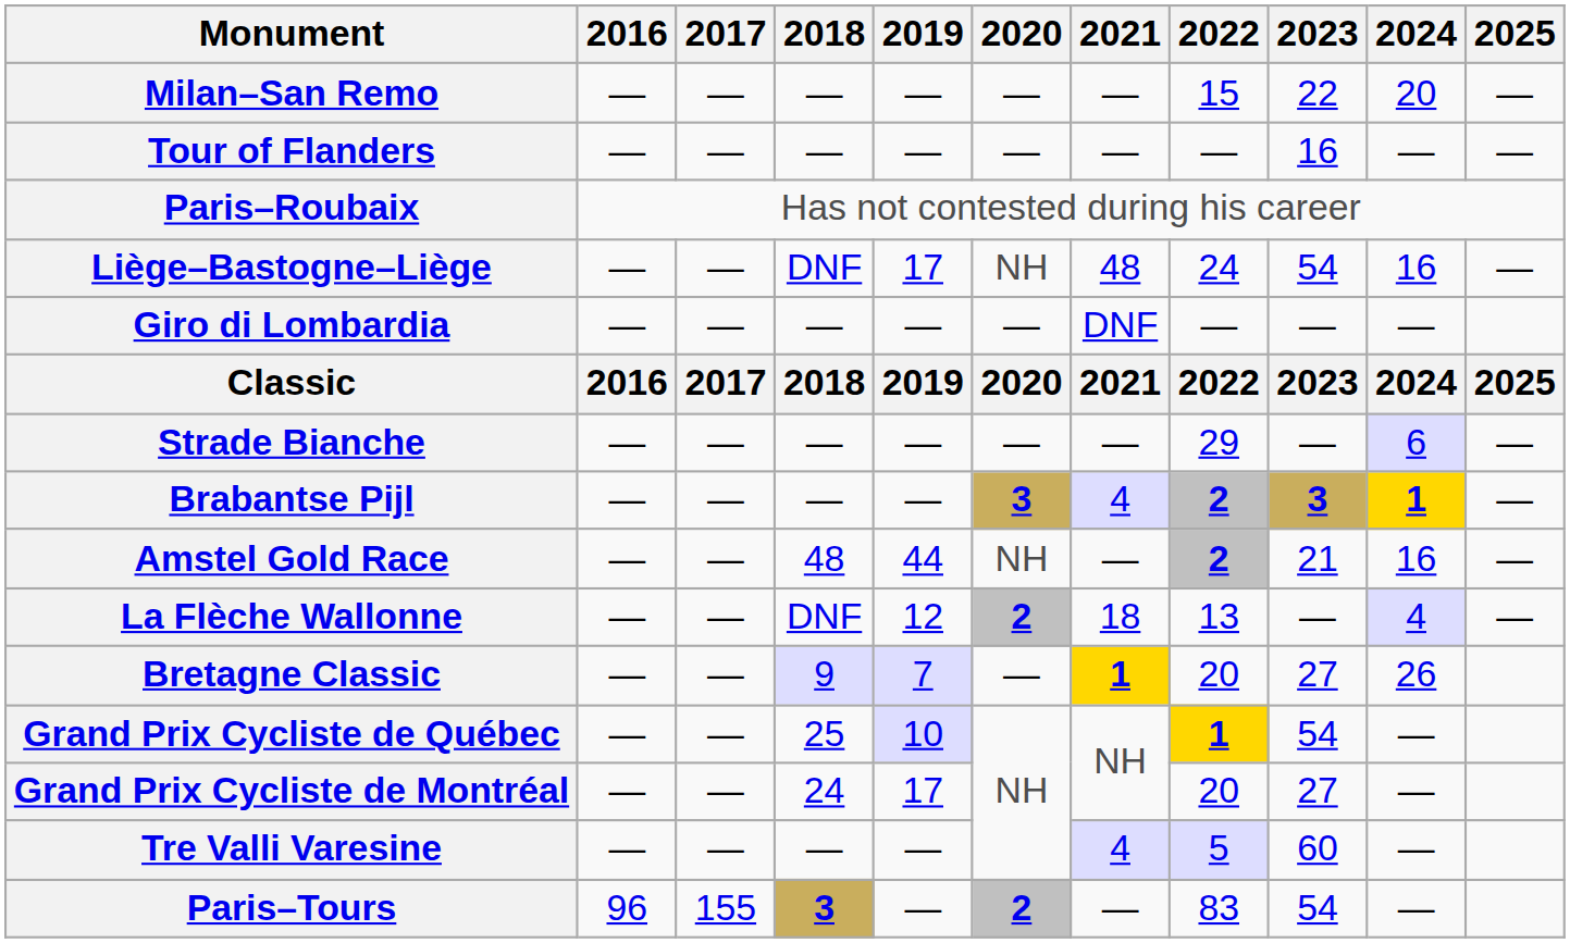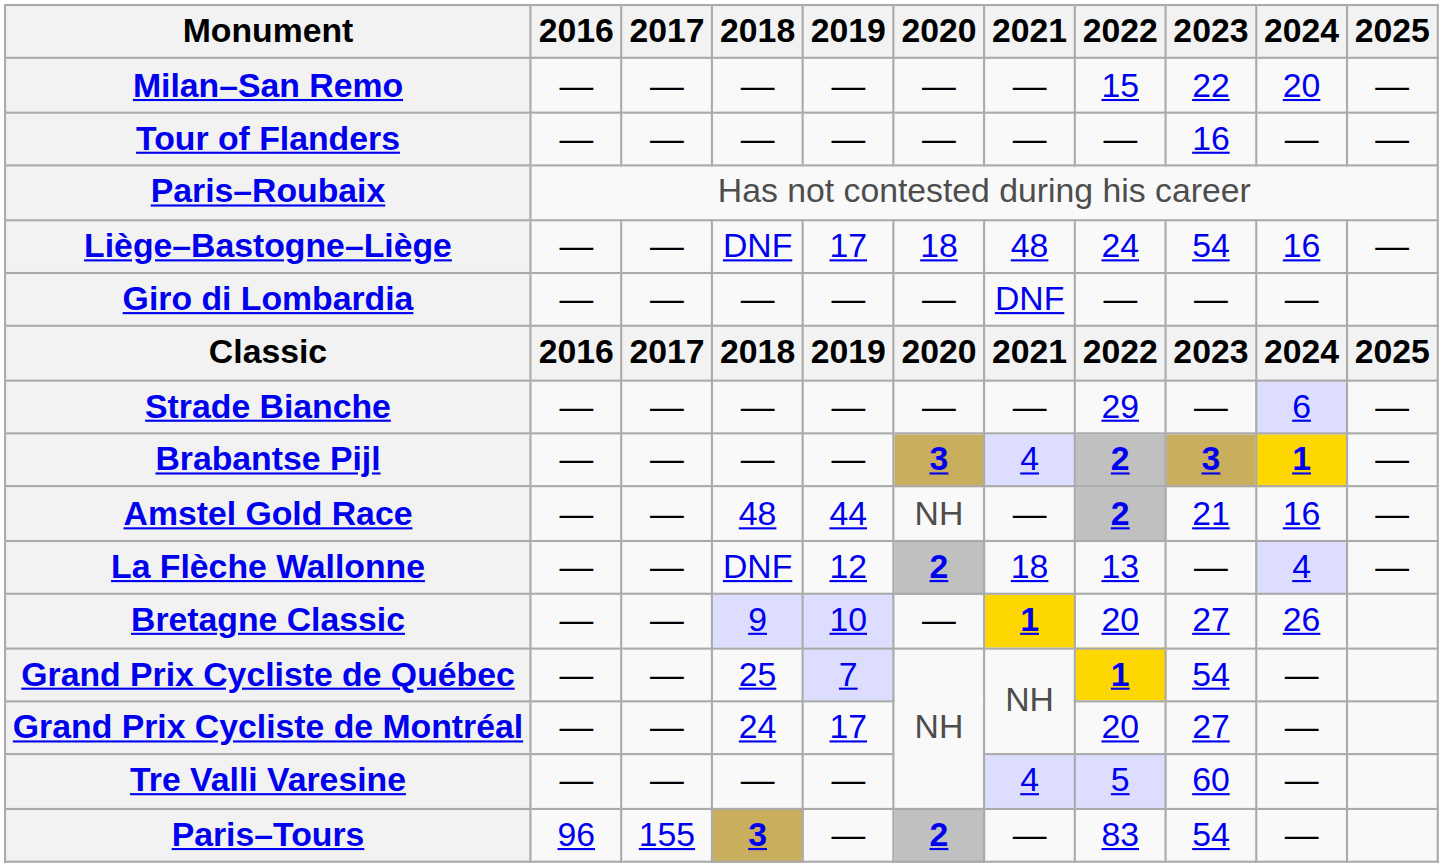Liège–Bastogne–Liège | 2020: NH -> 18
Bretagne Classic | 2019: 7 -> 10
Grand Prix Cycliste de Québec | 2019: 10 -> 7
